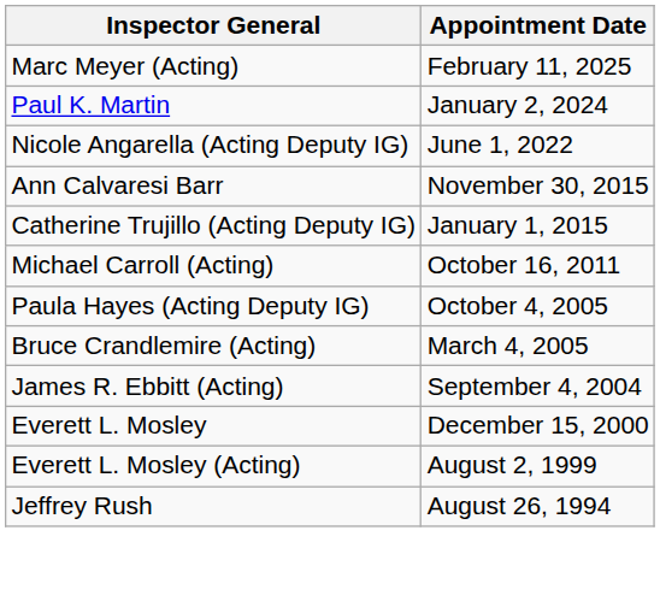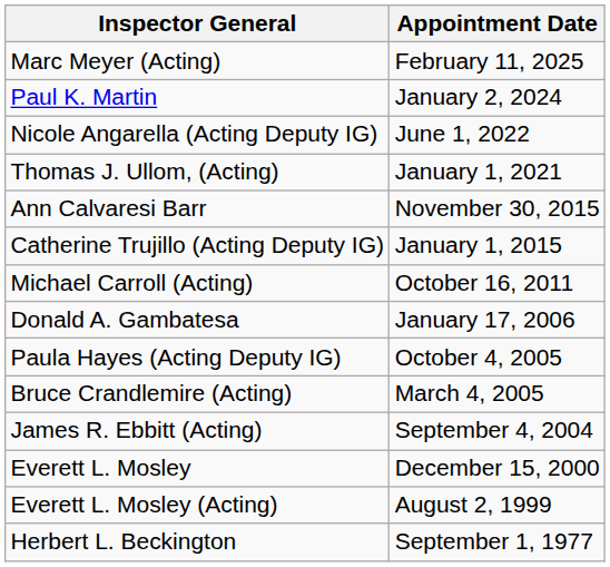+ row: Thomas J. Ullom, (Acting) | January 1, 2021
+ row: Donald A. Gambatesa | January 17, 2006
- row: Jeffrey Rush | August 26, 1994
+ row: Herbert L. Beckington | September 1, 1977
